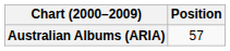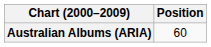Australian Albums (ARIA) | Position: 57 -> 60
